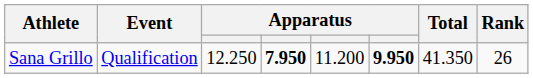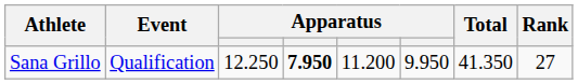Sana Grillo | column 6: bold -> normal
Sana Grillo | Rank: 26 -> 27
